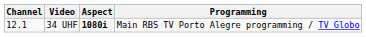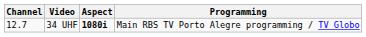34 UHF | Channel: 12.1 -> 12.7
